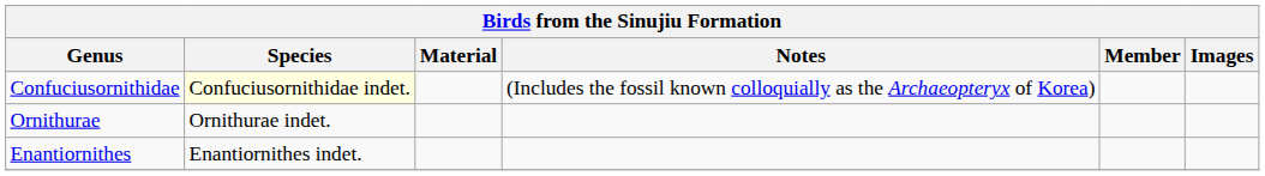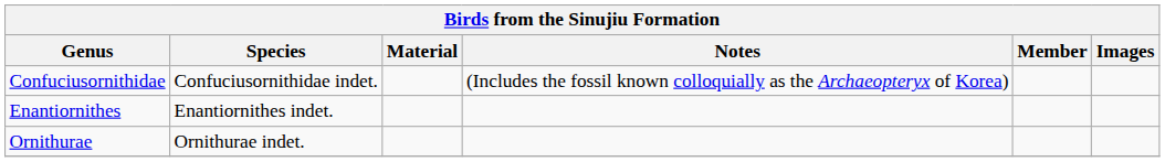Confuciusornithidae | Species: lightyellow background -> no background
rows swapped: Enantiornithes <-> Ornithurae
